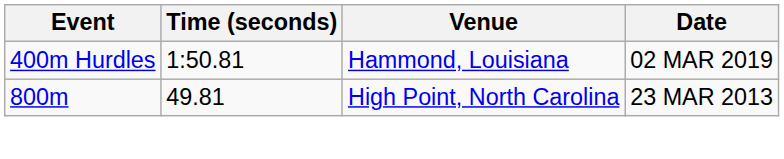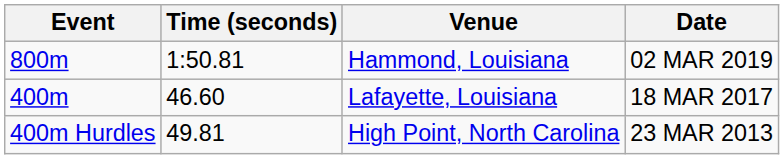Hammond, Louisiana | Event: 400m Hurdles -> 800m
+ row: 400m | 46.60 | Lafayette, Louisiana | 18 MAR 2017
High Point, North Carolina | Event: 800m -> 400m Hurdles
